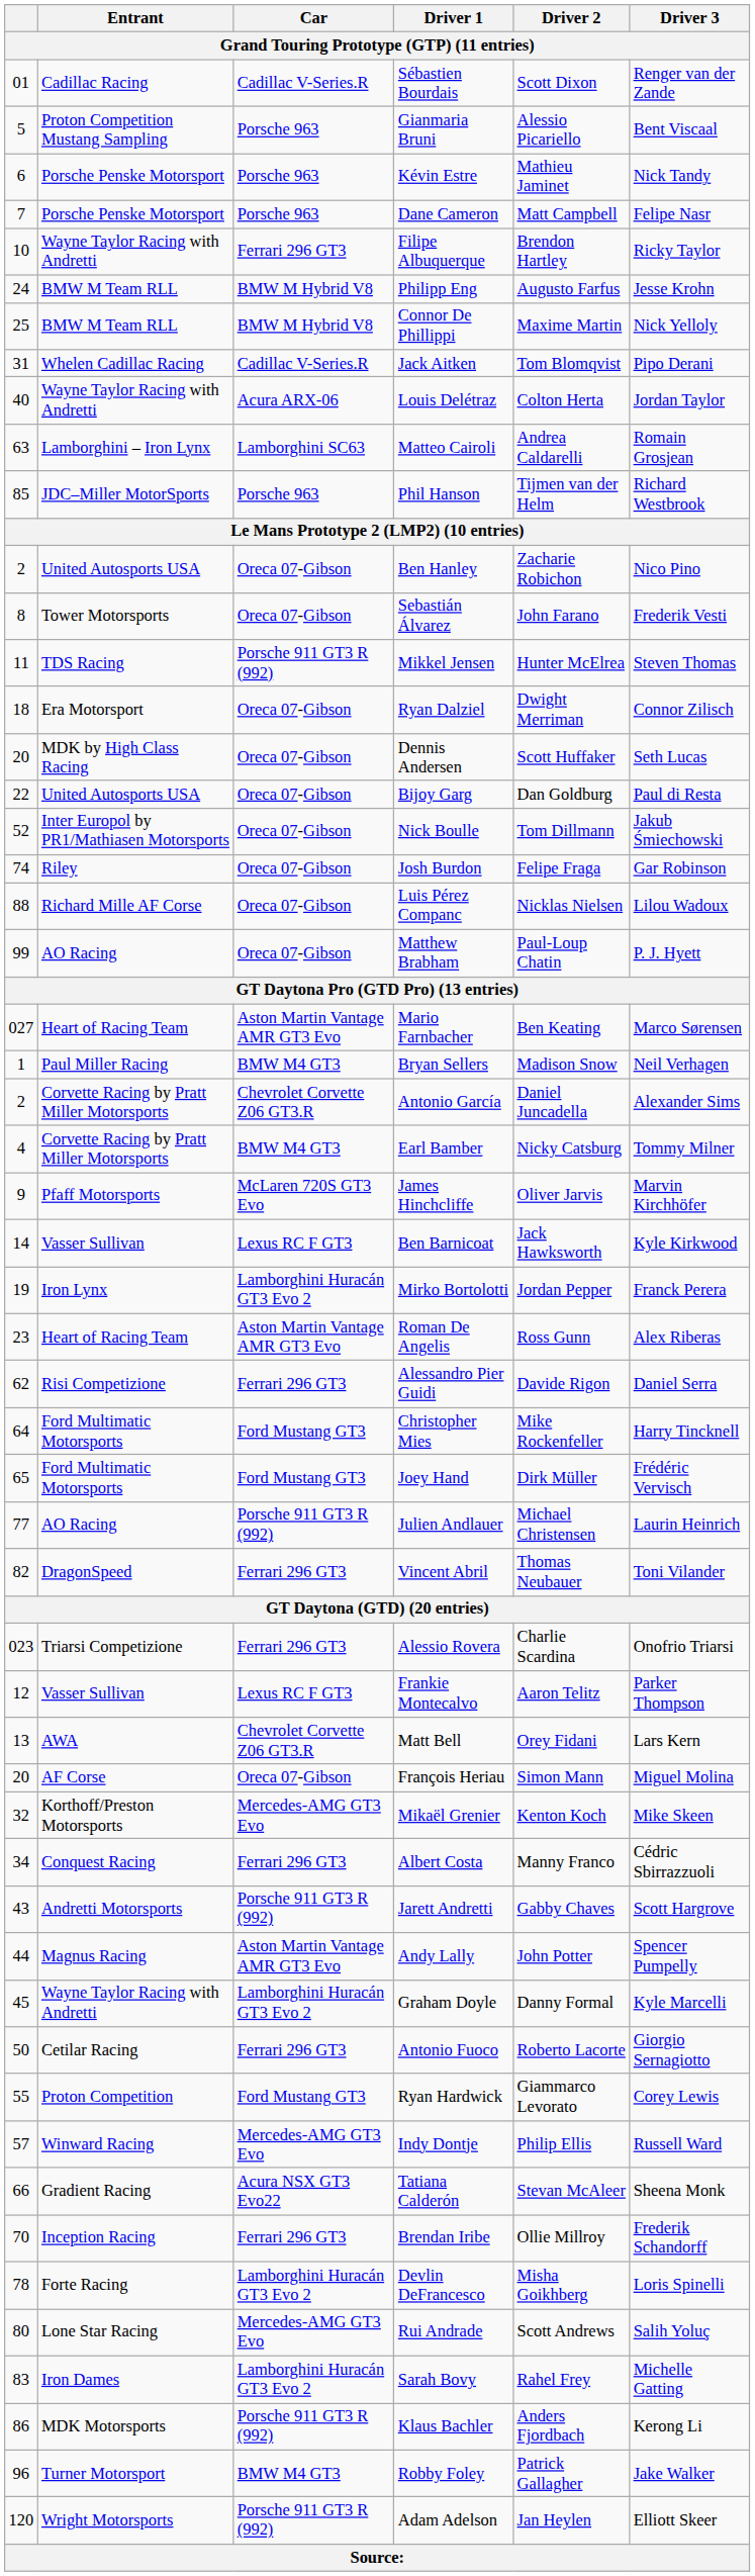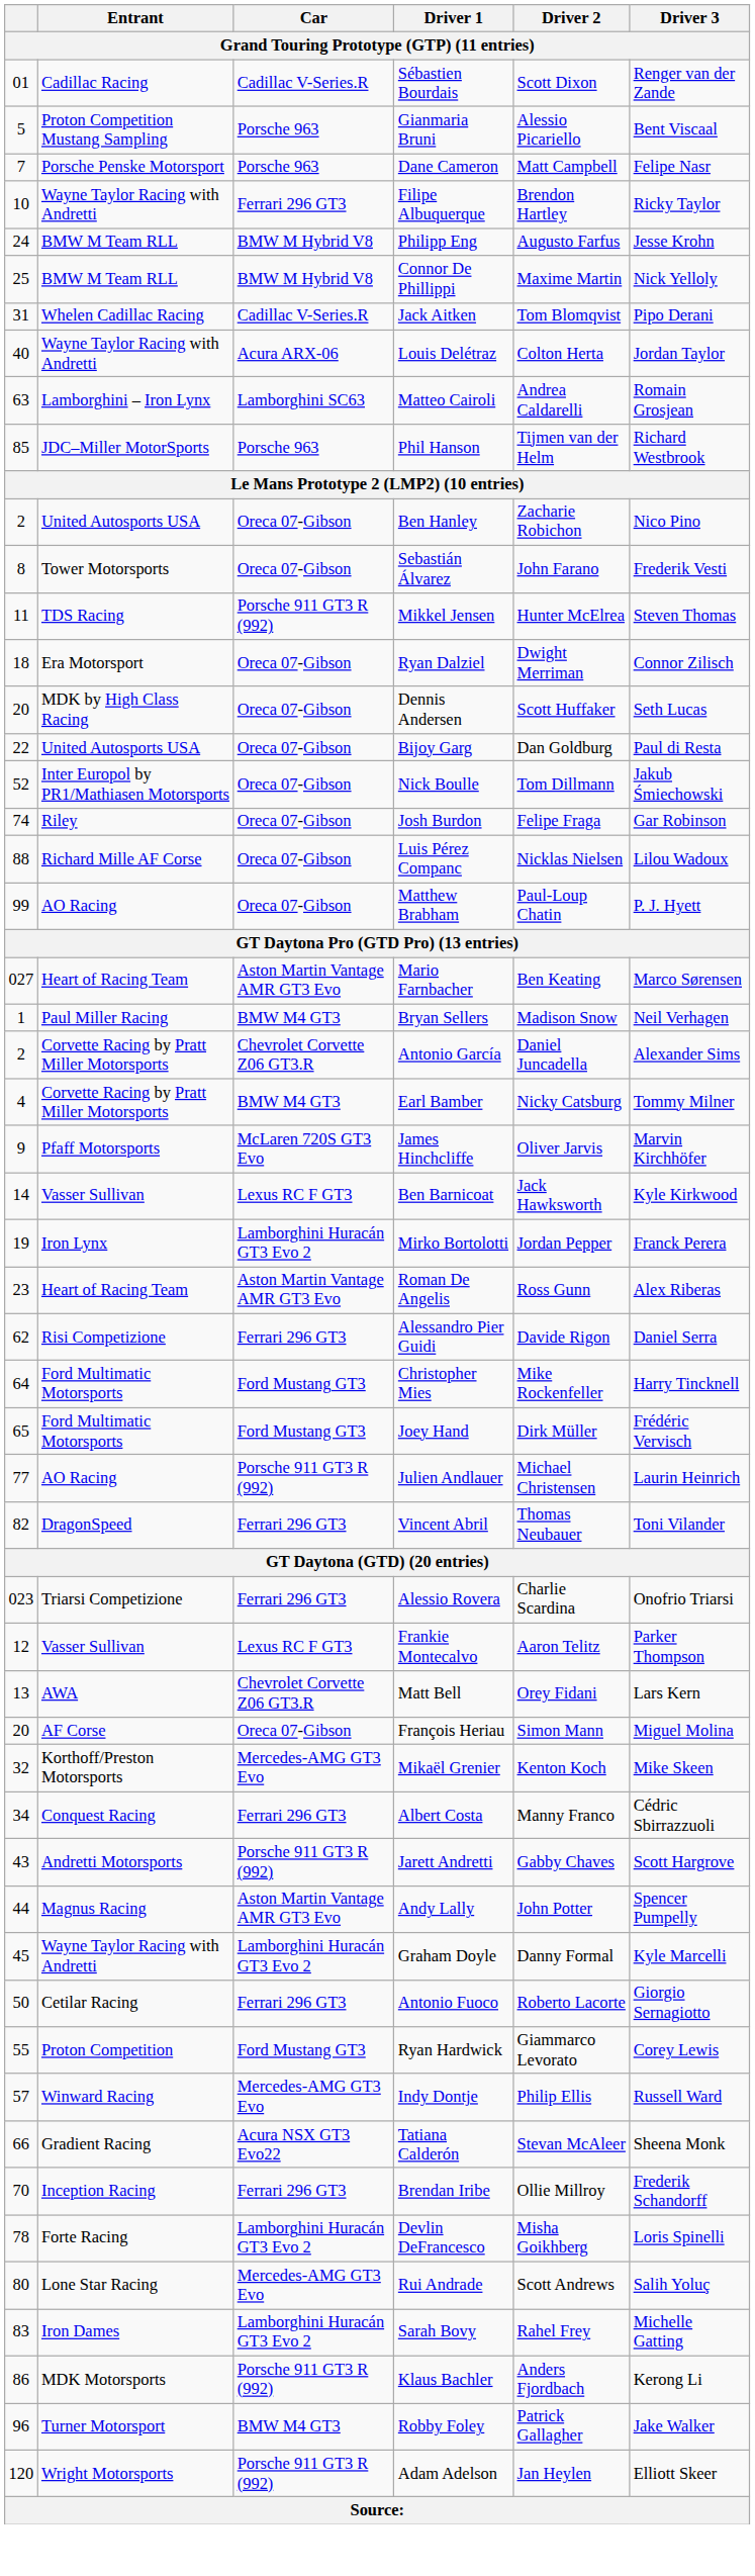- row: 6 | Porsche Penske Motorsport | Porsche 963 | Kévin Estre | Mathieu Jaminet | Nick Tandy
